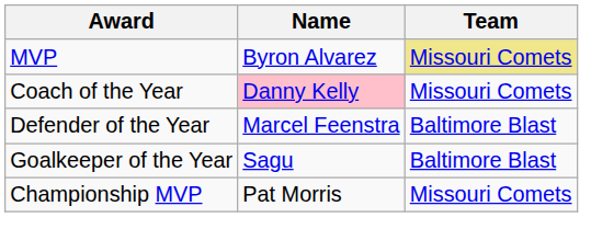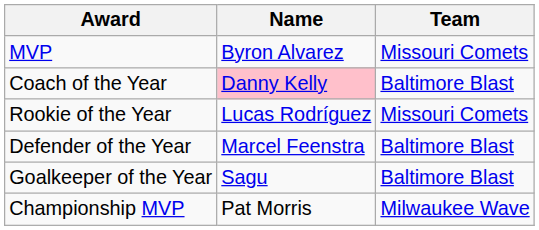MVP | Team: khaki background -> no background
Coach of the Year | Team: Missouri Comets -> Baltimore Blast
+ row: Rookie of the Year | Lucas Rodríguez | Missouri Comets
Championship MVP | Team: Missouri Comets -> Milwaukee Wave
